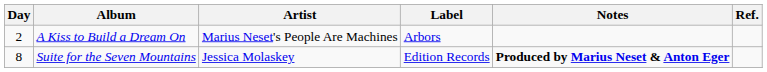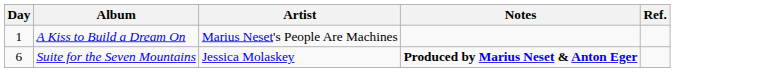- column: Label | Arbors | Edition Records
A Kiss to Build a Dream On | Day: 2 -> 1
Suite for the Seven Mountains | Day: 8 -> 6
